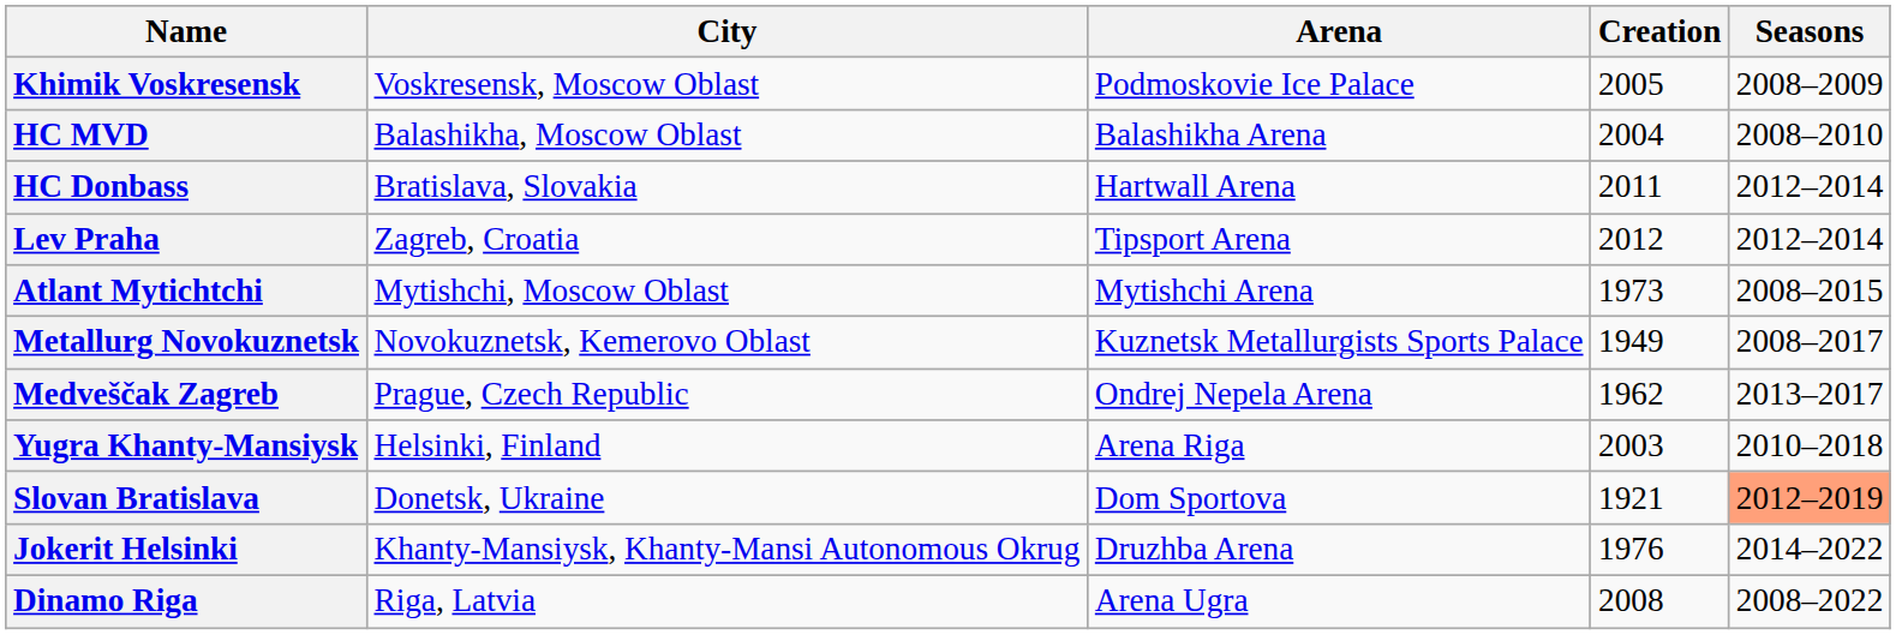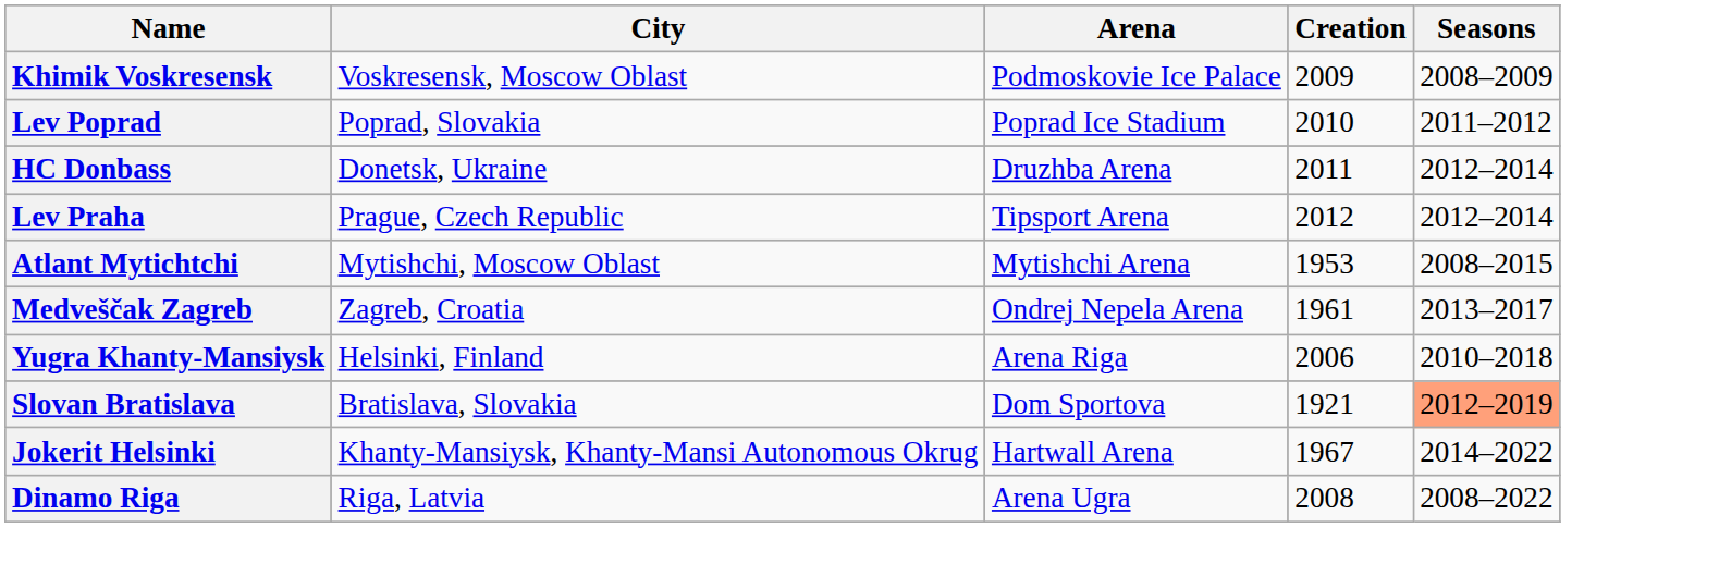Khimik Voskresensk | Creation: 2005 -> 2009
- row: HC MVD | Balashikha, Moscow Oblast | Balashikha Arena | 2004 | 2008–2010
+ row: Lev Poprad | Poprad, Slovakia | Poprad Ice Stadium | 2010 | 2011–2012
HC Donbass | City: Bratislava, Slovakia -> Donetsk, Ukraine
HC Donbass | Arena: Hartwall Arena -> Druzhba Arena
Lev Praha | City: Zagreb, Croatia -> Prague, Czech Republic
Atlant Mytichtchi | Creation: 1973 -> 1953
- row: Metallurg Novokuznetsk | Novokuznetsk, Kemerovo Oblast | Kuznetsk Metallurgists Sports Palace | 1949 | 2008–2017
Medveščak Zagreb | City: Prague, Czech Republic -> Zagreb, Croatia
Medveščak Zagreb | Creation: 1962 -> 1961
Yugra Khanty-Mansiysk | Creation: 2003 -> 2006
Slovan Bratislava | City: Donetsk, Ukraine -> Bratislava, Slovakia
Jokerit Helsinki | Arena: Druzhba Arena -> Hartwall Arena
Jokerit Helsinki | Creation: 1976 -> 1967
